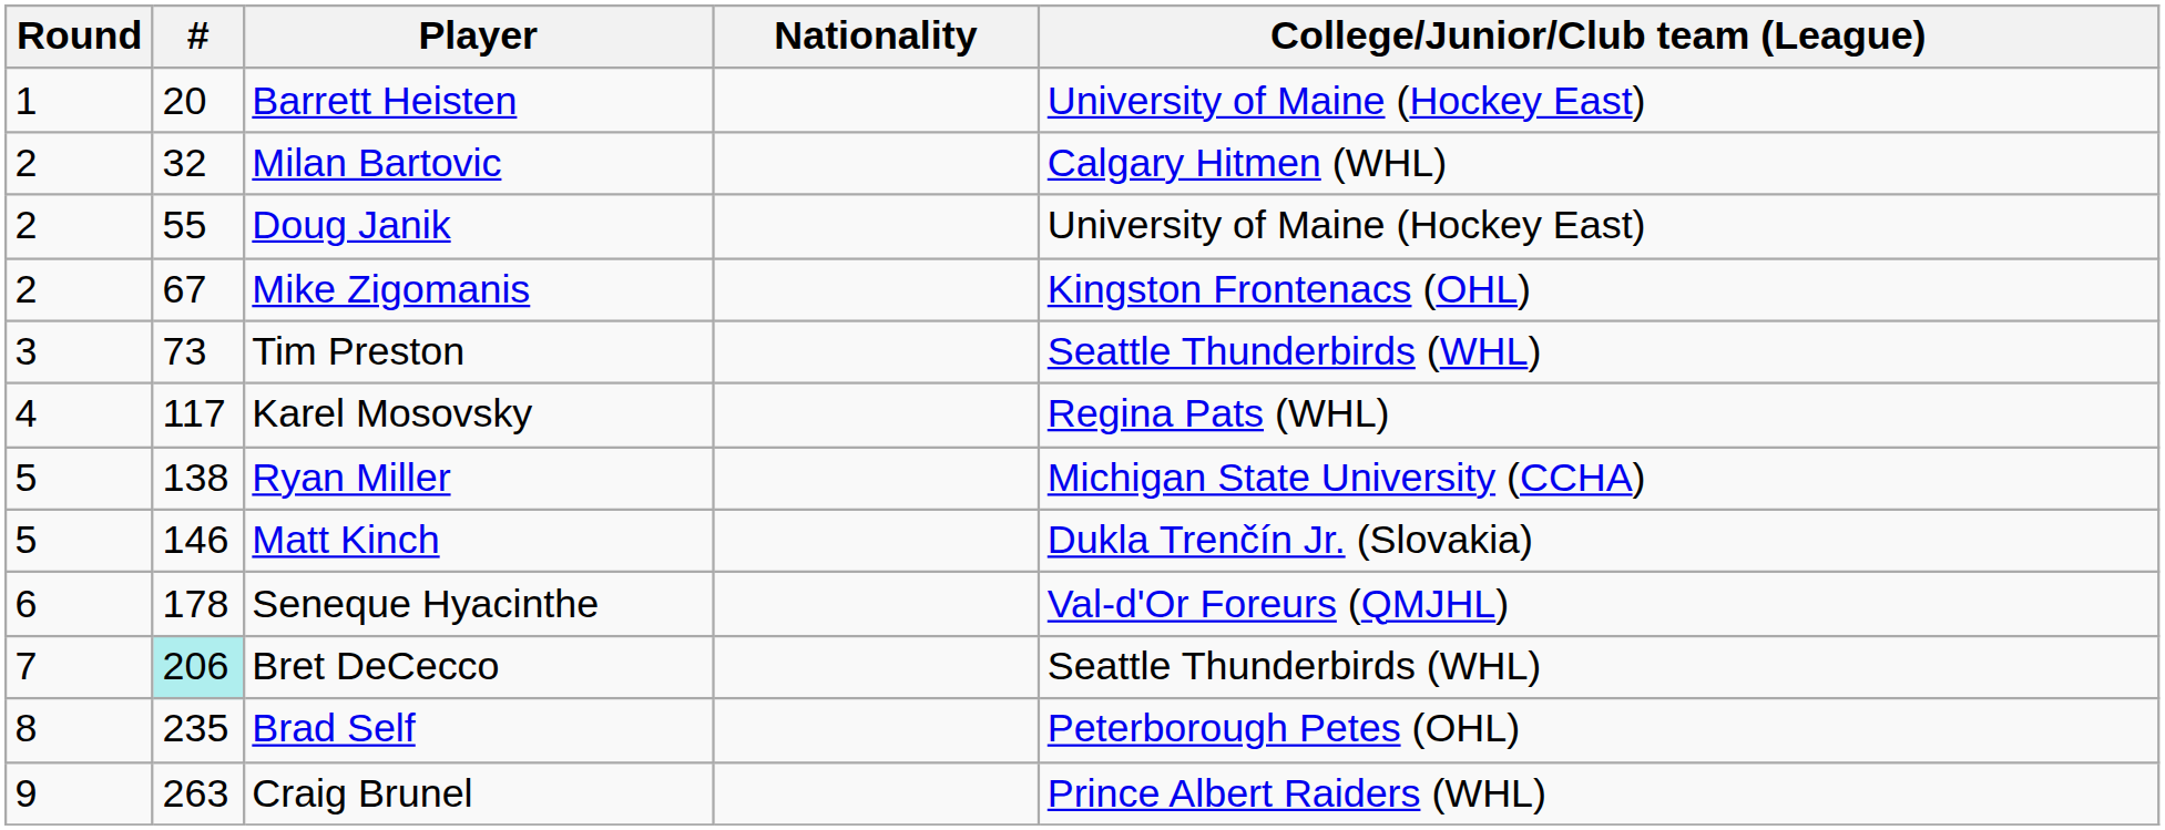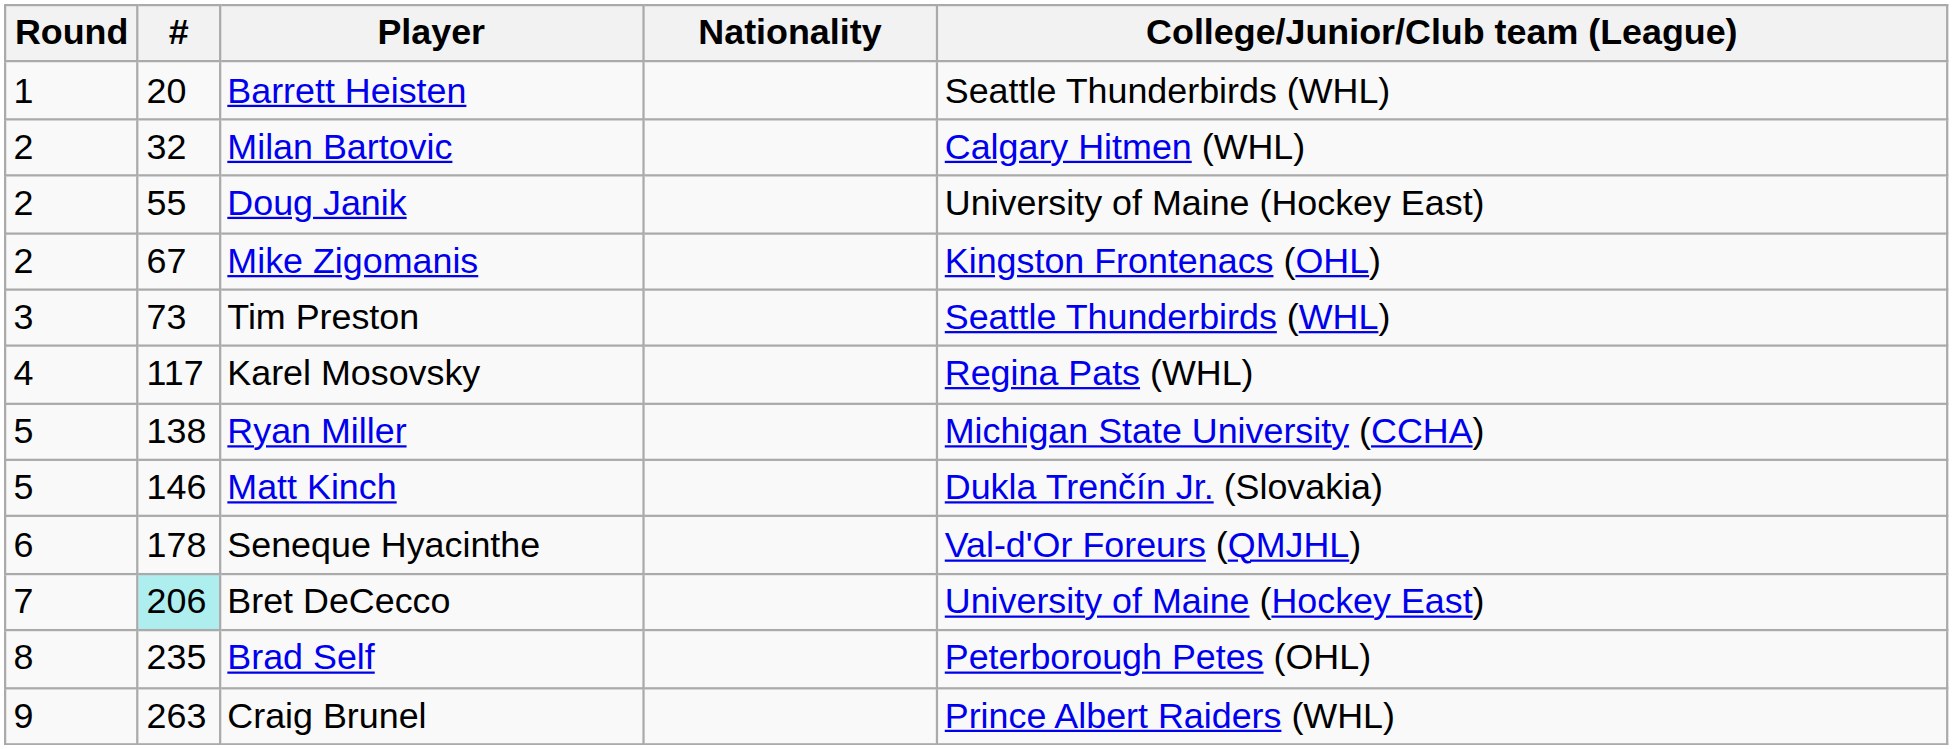Barrett Heisten | College/Junior/Club team (League): University of Maine (Hockey East) -> Seattle Thunderbirds (WHL)
Bret DeCecco | College/Junior/Club team (League): Seattle Thunderbirds (WHL) -> University of Maine (Hockey East)
